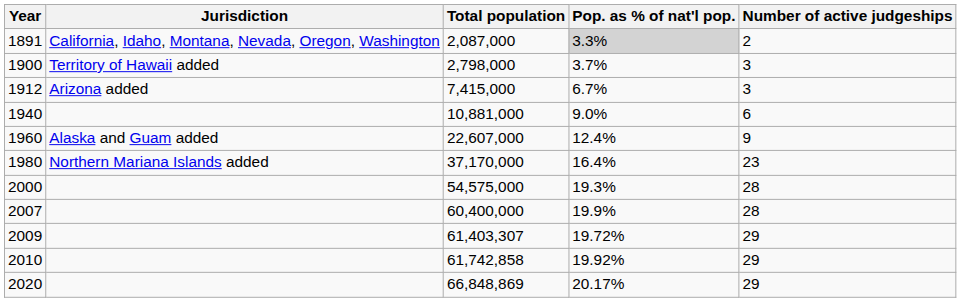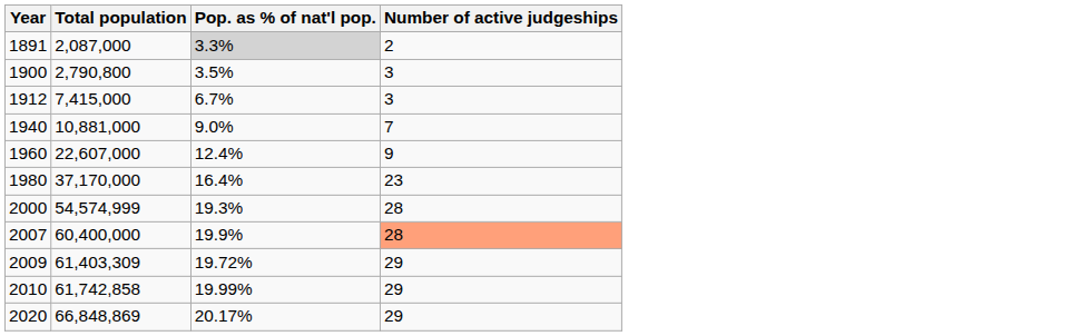- column: Jurisdiction | California, Idaho, Montana, Nevada, Oregon, Washington | Territory of Hawaii added | Arizona added | Alaska and Guam added | Northern Mariana Islands added
1900 | Total population: 2,798,000 -> 2,790,800
1900 | Pop. as % of nat'l pop.: 3.7% -> 3.5%
1940 | Number of active judgeships: 6 -> 7
2000 | Total population: 54,575,000 -> 54,574,999
2007 | Number of active judgeships: no background -> lightsalmon background
2009 | Total population: 61,403,307 -> 61,403,309
2010 | Pop. as % of nat'l pop.: 19.92% -> 19.99%
